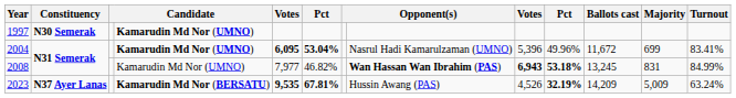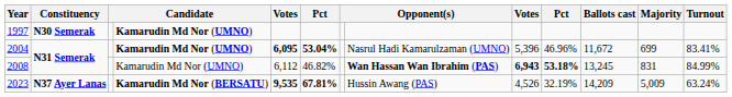2004 | column 10: 49.96% -> 46.96%
2008 | column 5: 7,977 -> 6,112
2023 | column 10: bold -> normal
